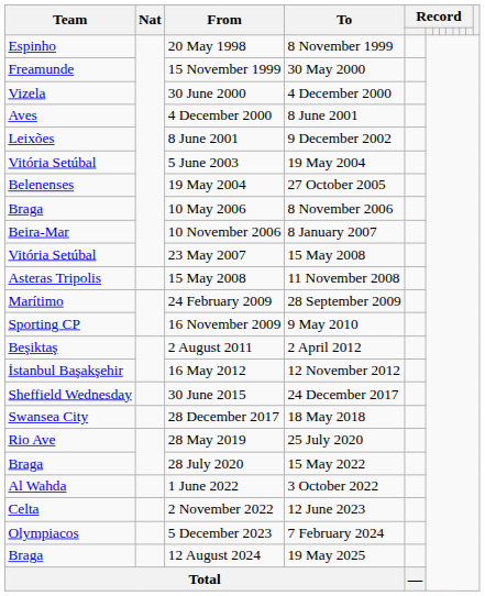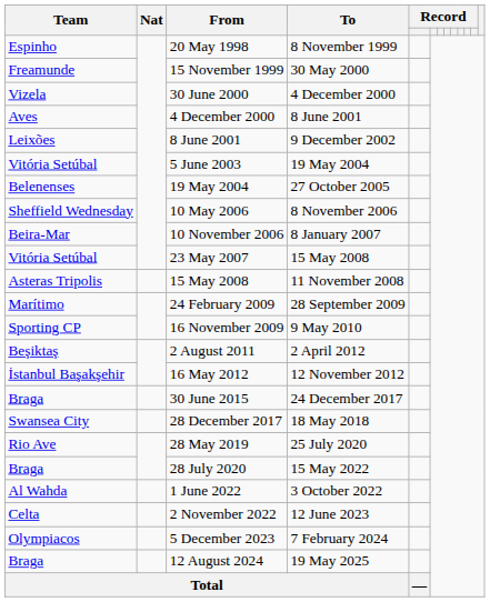10 May 2006 | Team: Braga -> Sheffield Wednesday
30 June 2015 | Team: Sheffield Wednesday -> Braga
